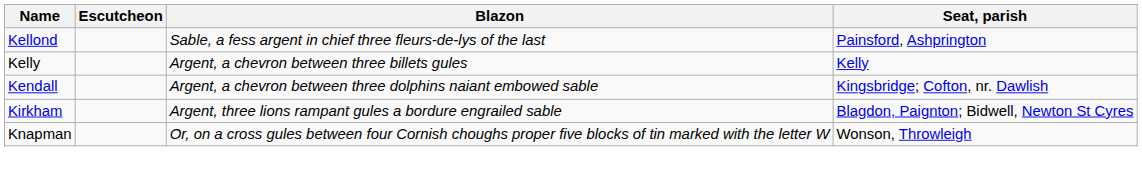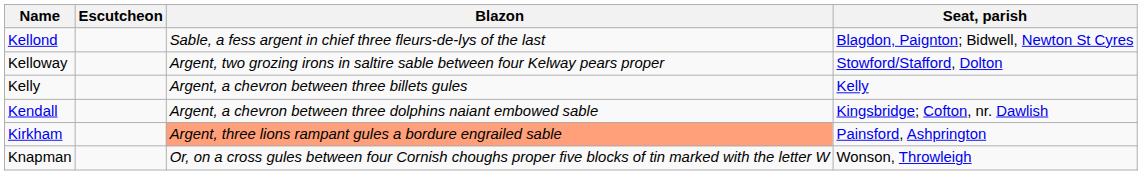Kellond | Seat, parish: Painsford, Ashprington -> Blagdon, Paignton; Bidwell, Newton St Cyres
+ row: Kelloway | Argent, two grozing irons in saltire sable between four Kelway pears proper | Stowford/Stafford, Dolton
Kirkham | Blazon: no background -> lightsalmon background
Kirkham | Seat, parish: Blagdon, Paignton; Bidwell, Newton St Cyres -> Painsford, Ashprington
